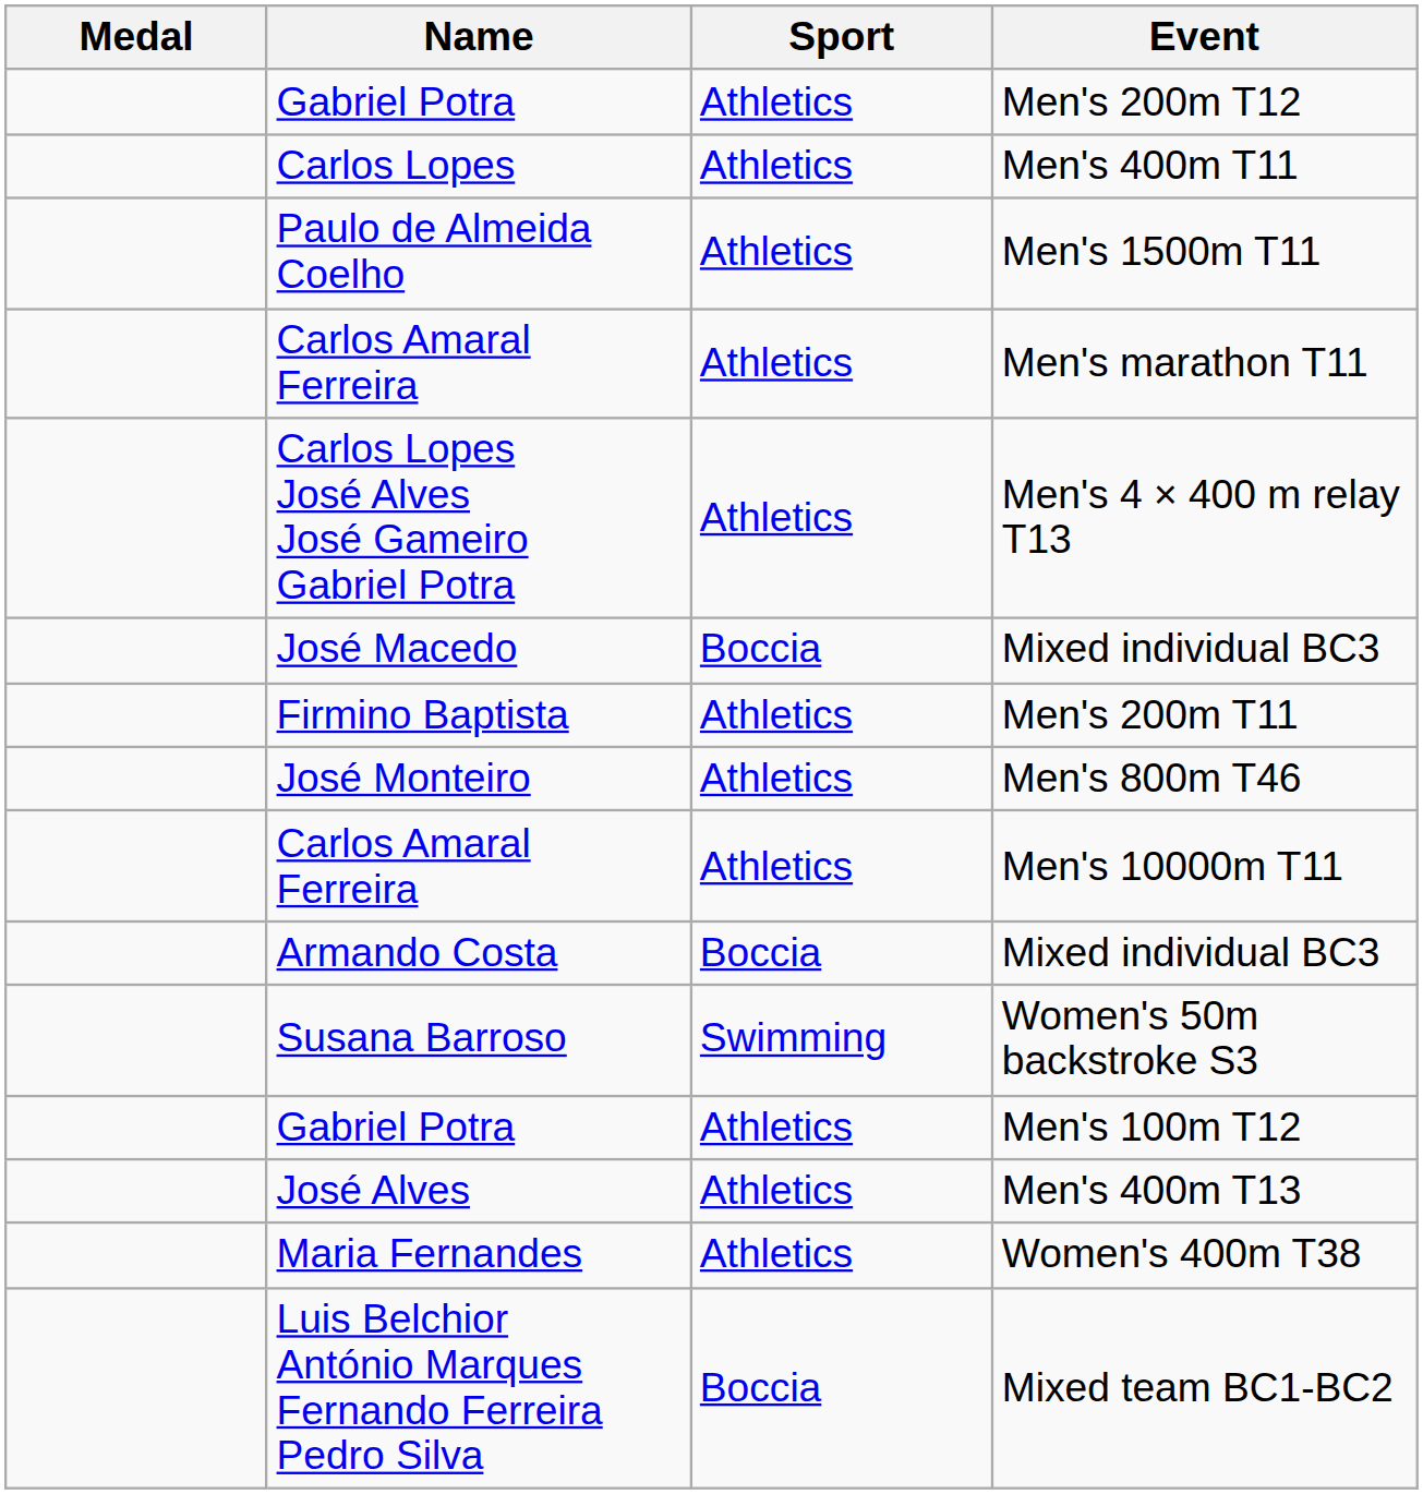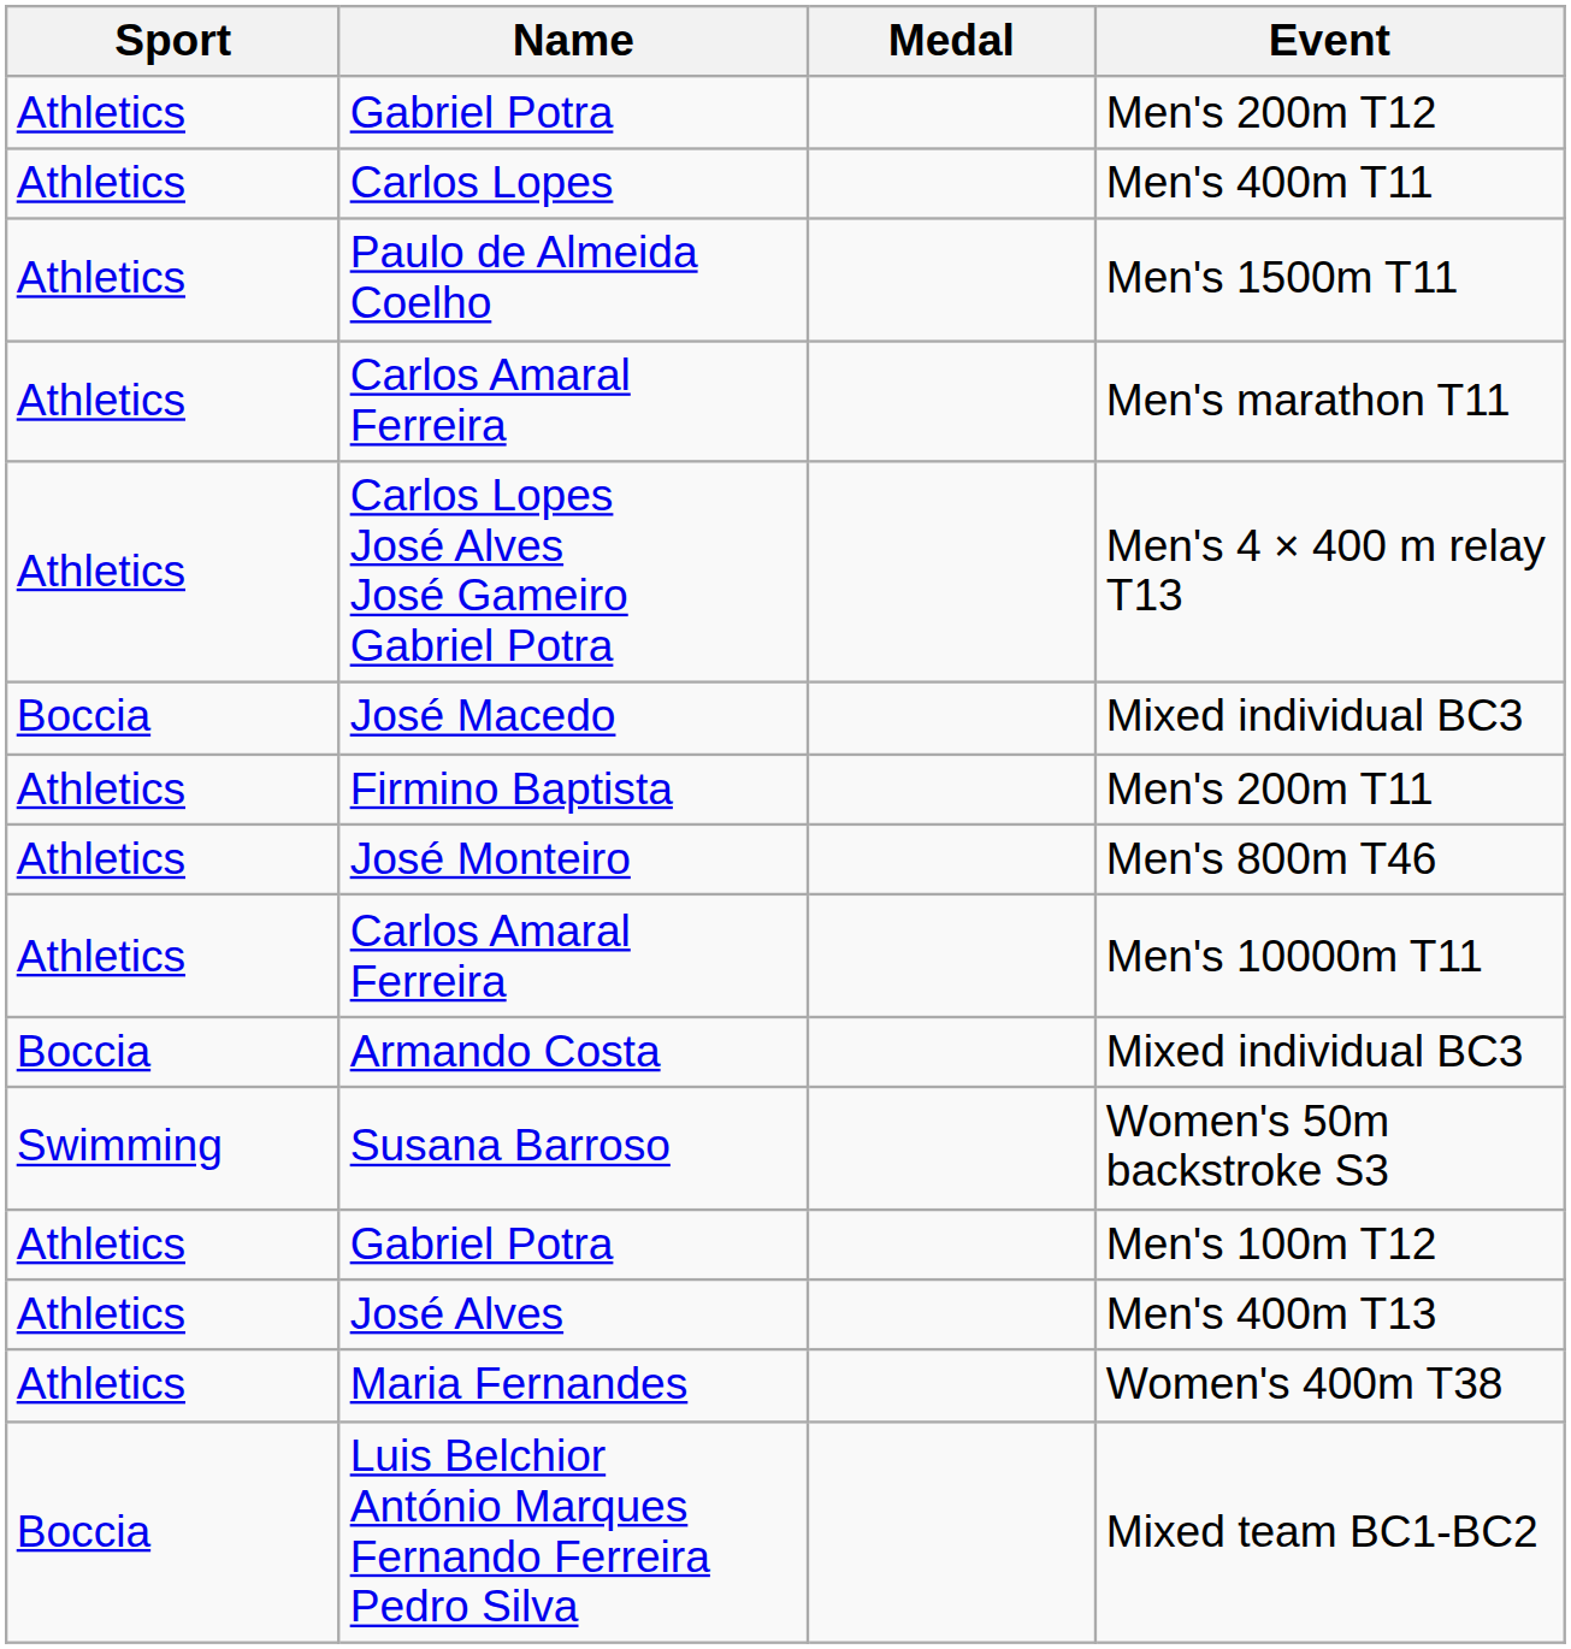columns swapped: Medal <-> Sport
